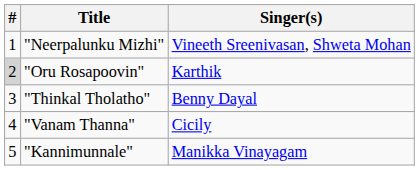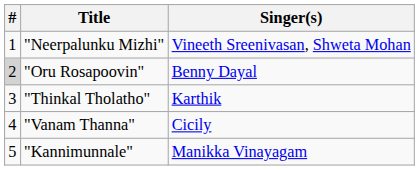"Oru Rosapoovin" | Singer(s): Karthik -> Benny Dayal
"Thinkal Tholatho" | Singer(s): Benny Dayal -> Karthik
